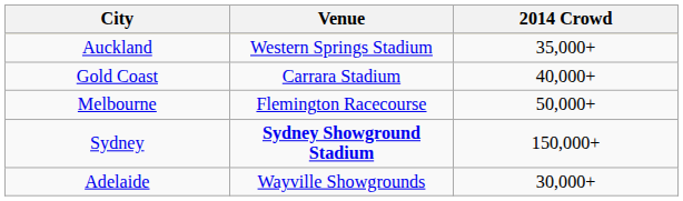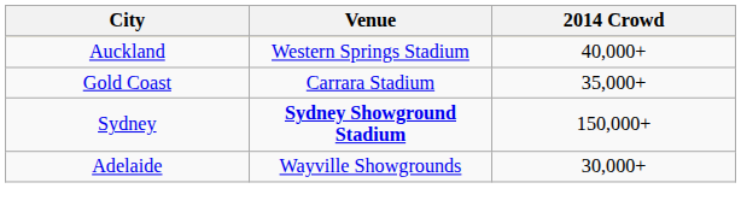Auckland | 2014 Crowd: 35,000+ -> 40,000+
Gold Coast | 2014 Crowd: 40,000+ -> 35,000+
- row: Melbourne | Flemington Racecourse | 50,000+
